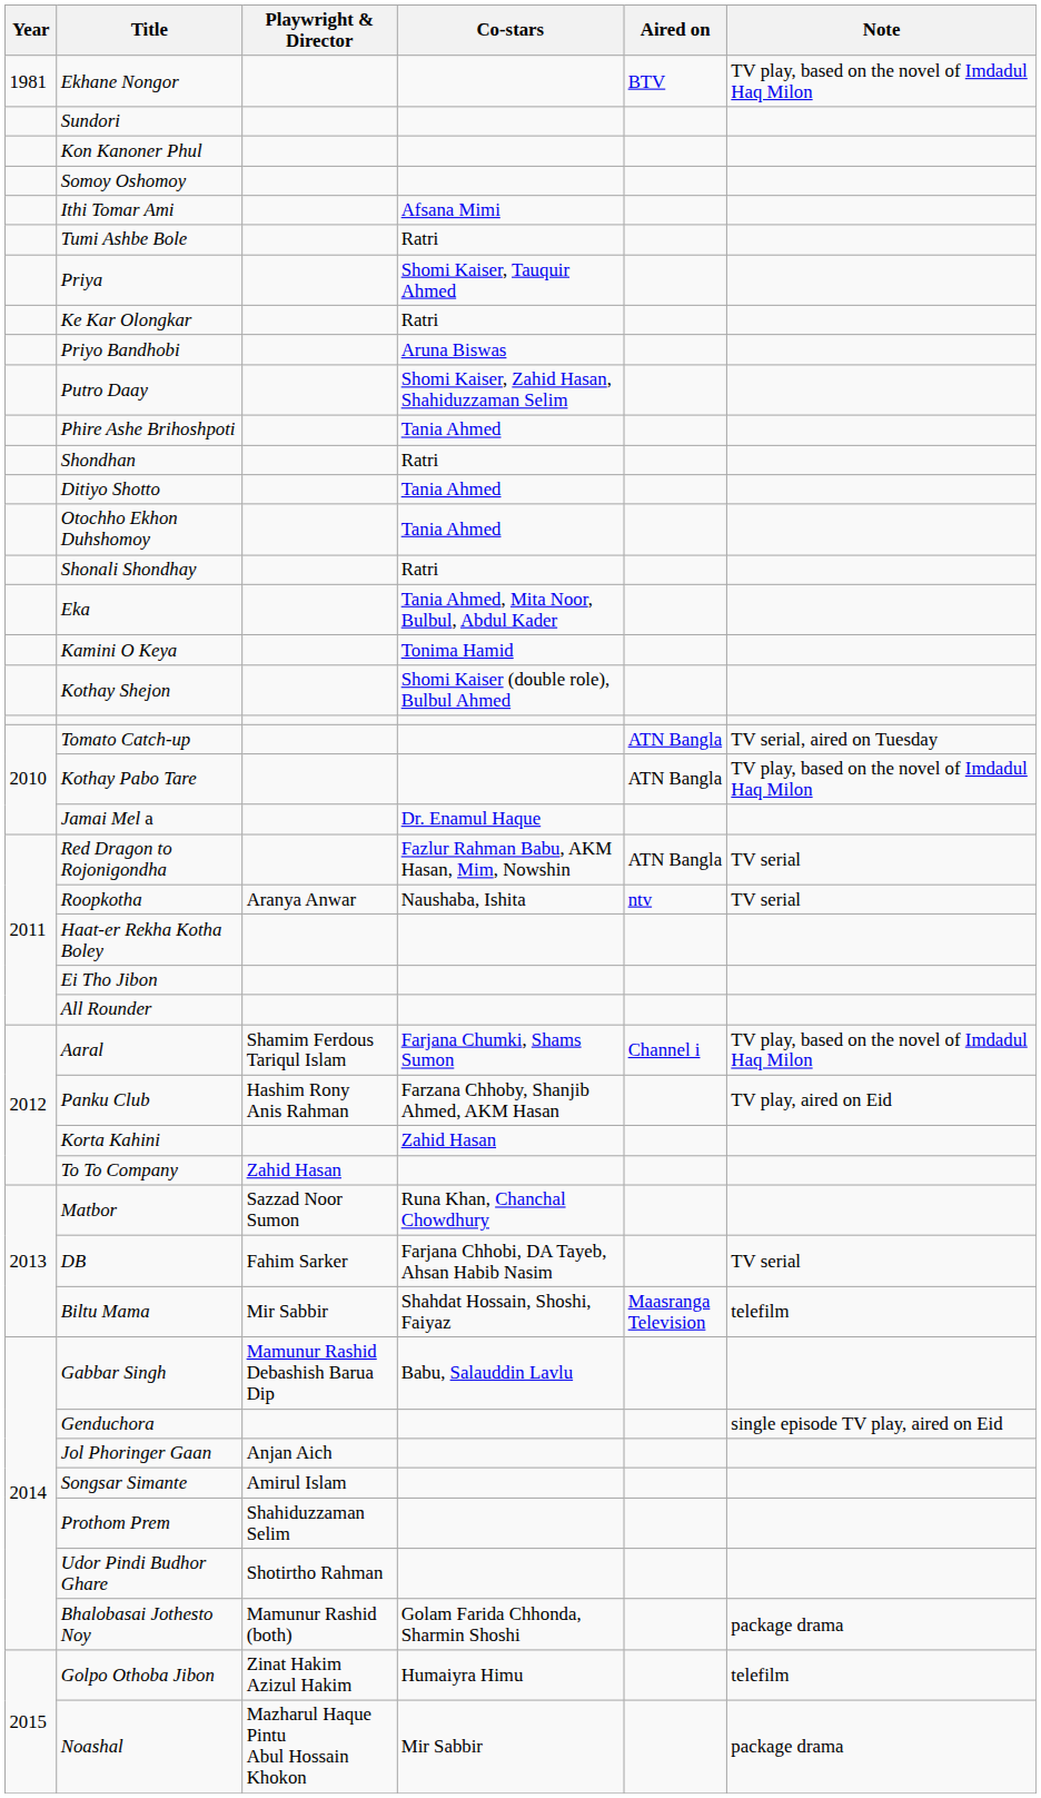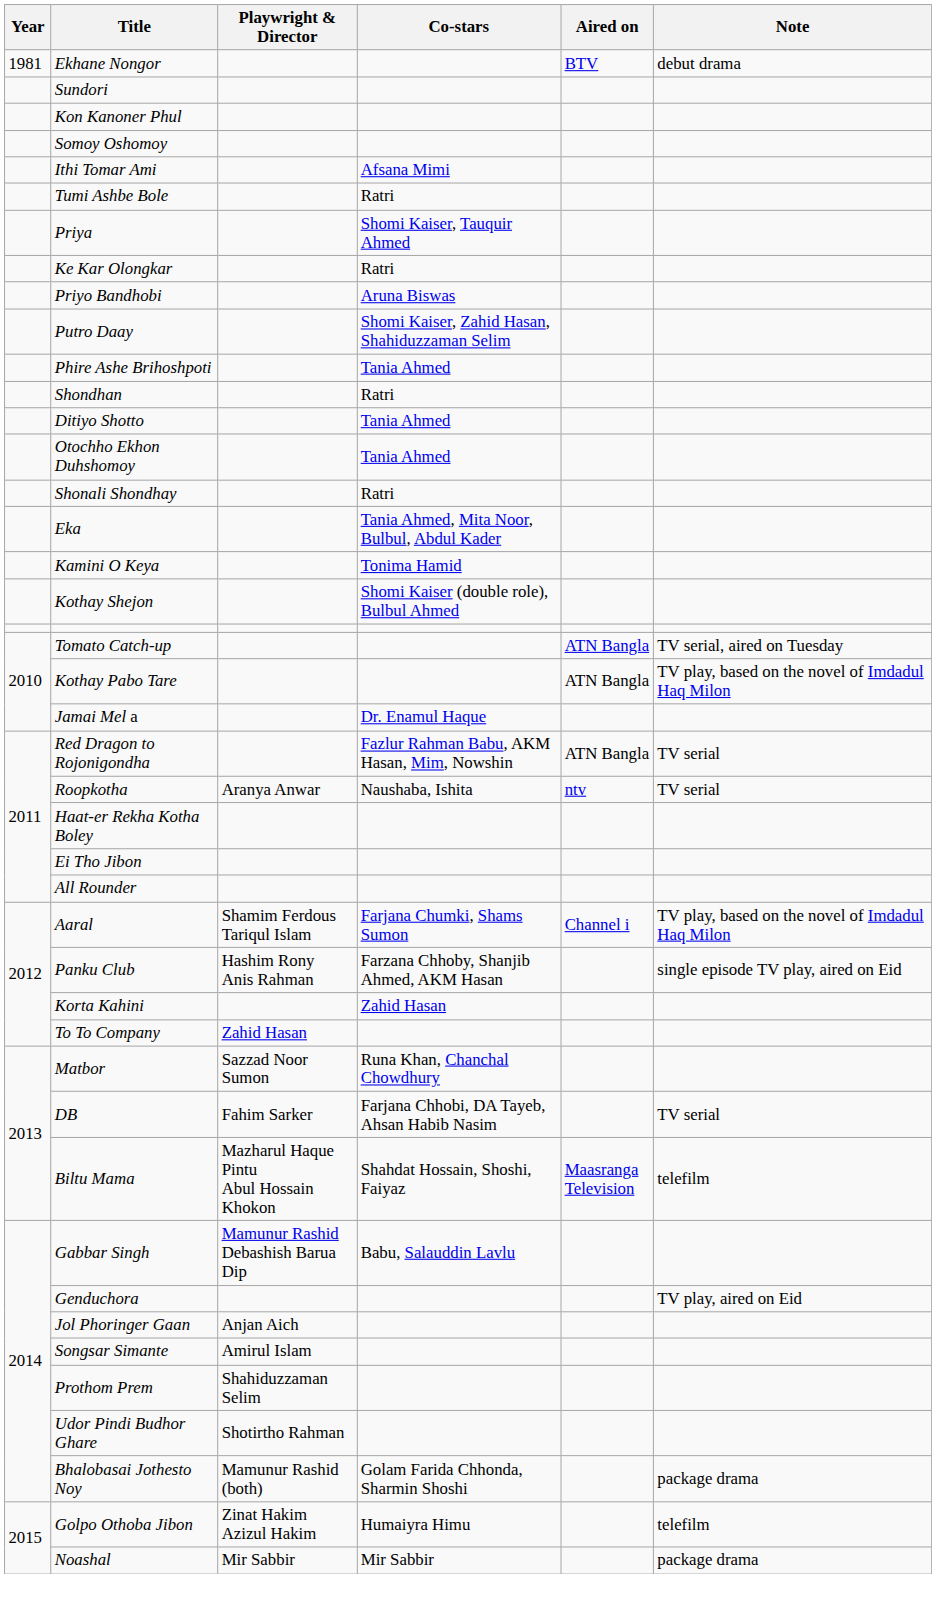Ekhane Nongor | Note: TV play, based on the novel of Imdadul Haq Milon -> debut drama
Panku Club | Note: TV play, aired on Eid -> single episode TV play, aired on Eid
Biltu Mama | Playwright & Director: Mir Sabbir -> Mazharul Haque Pintu Abul Hossain Khokon
Genduchora | Note: single episode TV play, aired on Eid -> TV play, aired on Eid
Noashal | Playwright & Director: Mazharul Haque Pintu Abul Hossain Khokon -> Mir Sabbir
